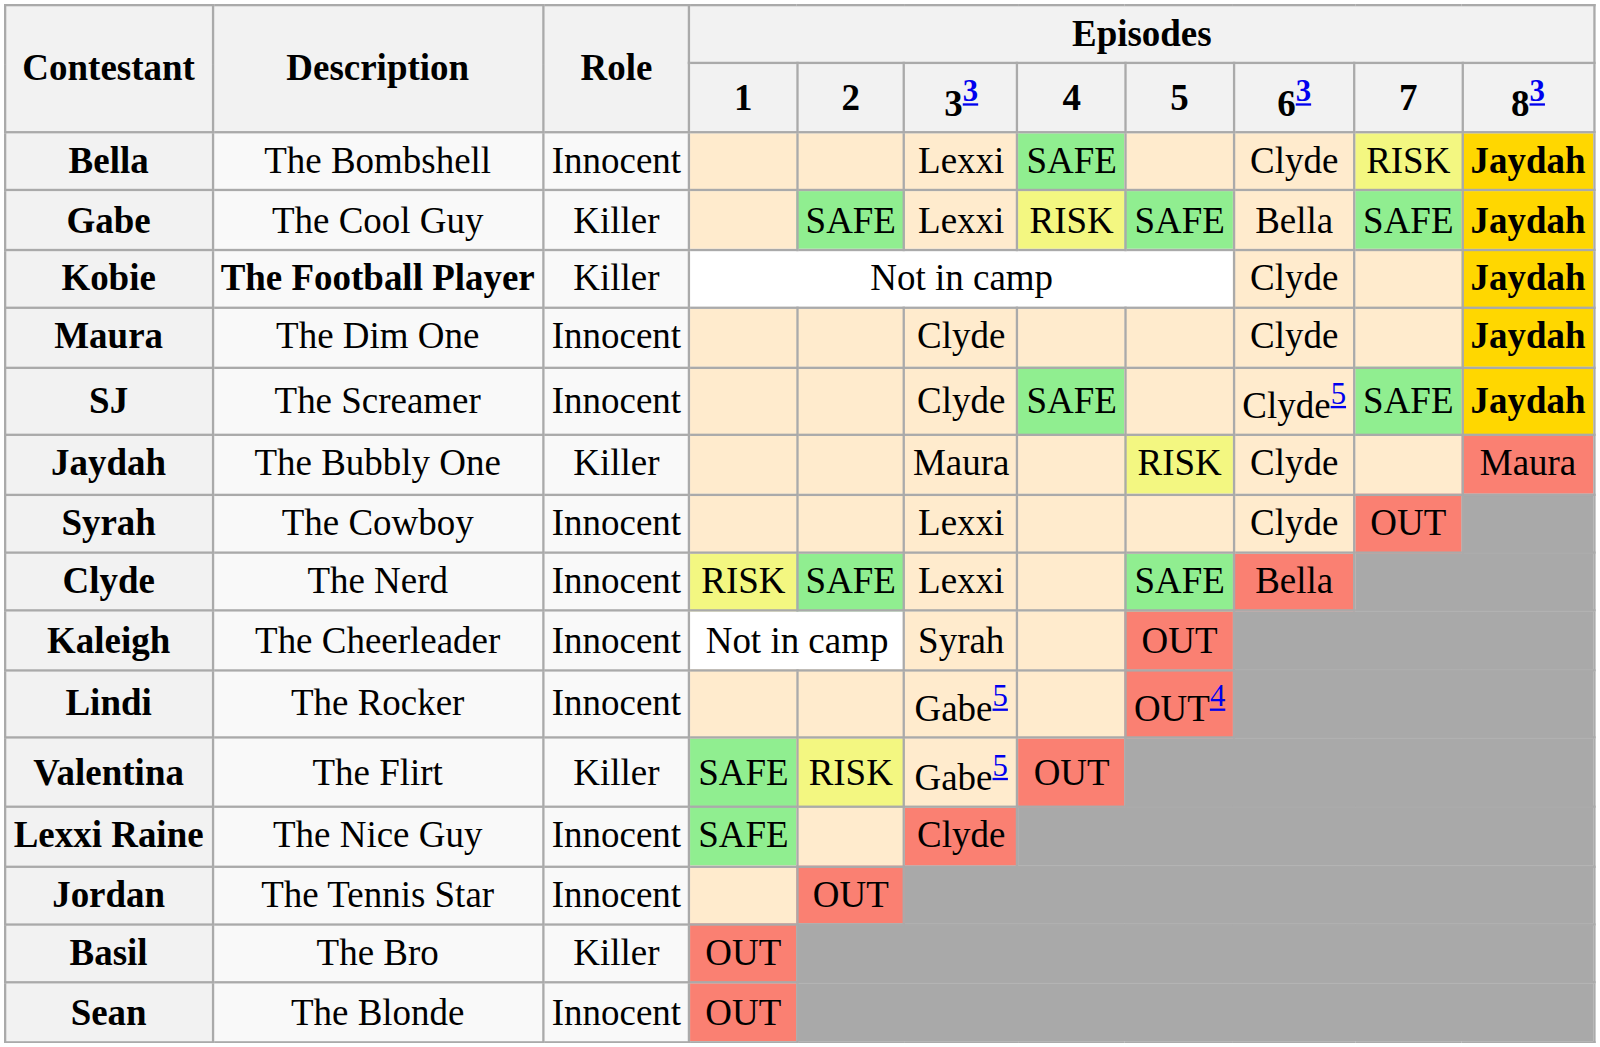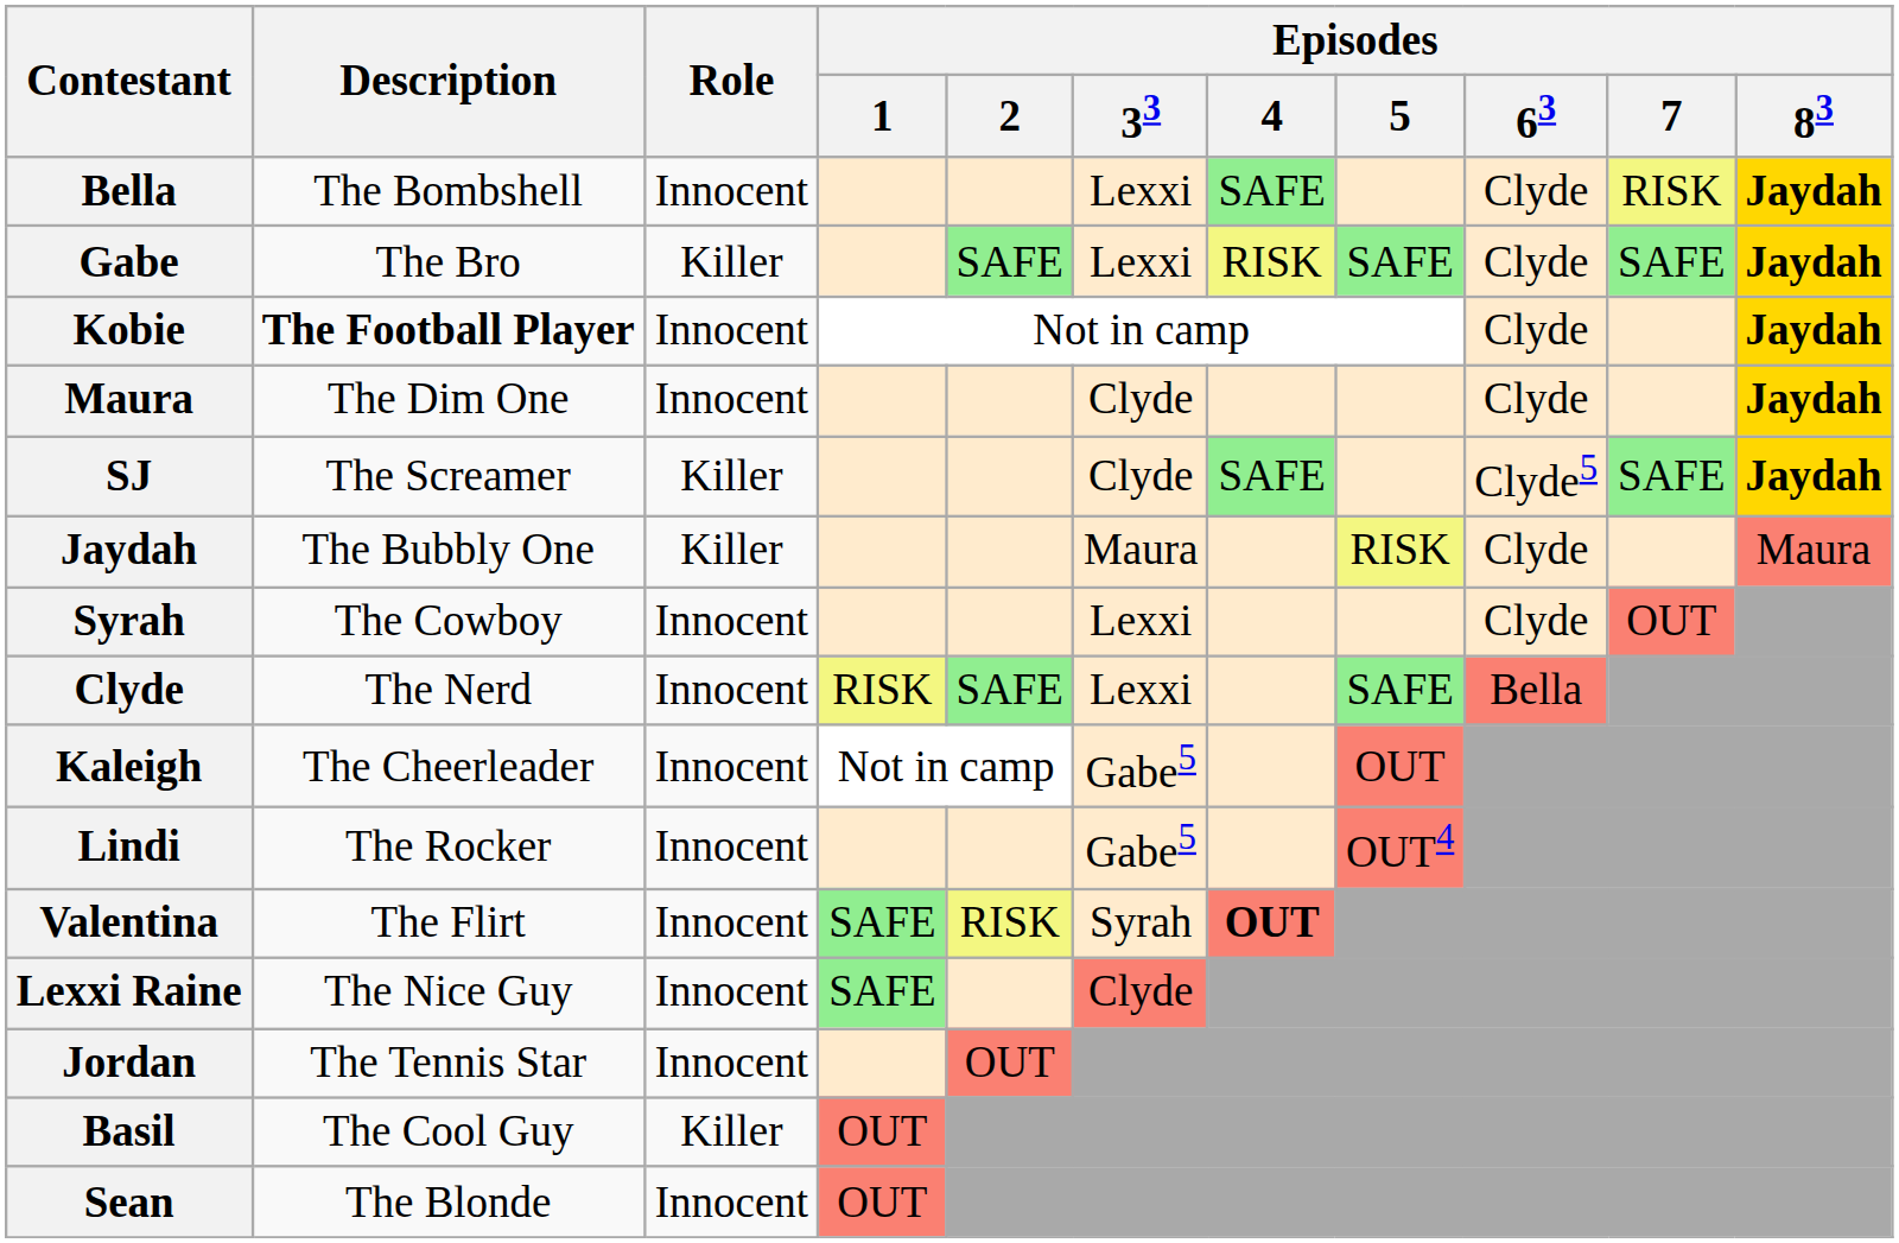Gabe | Description: The Cool Guy -> The Bro
Gabe | Episodes / 63: Bella -> Clyde
Kobie | Role: Killer -> Innocent
SJ | Role: Innocent -> Killer
Kaleigh | Episodes / 33: Syrah -> Gabe5
Valentina | Role: Killer -> Innocent
Valentina | Episodes / 33: Gabe5 -> Syrah
Valentina | Episodes / 4: normal -> bold
Basil | Description: The Bro -> The Cool Guy
